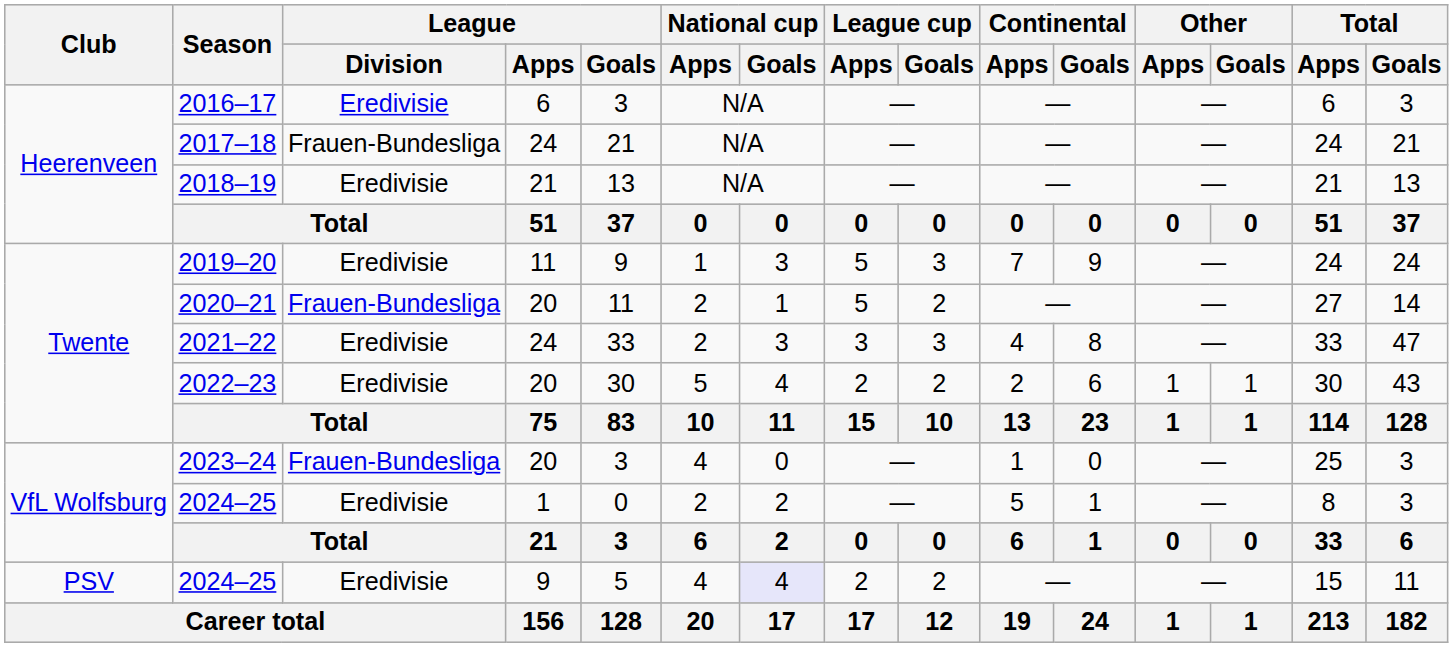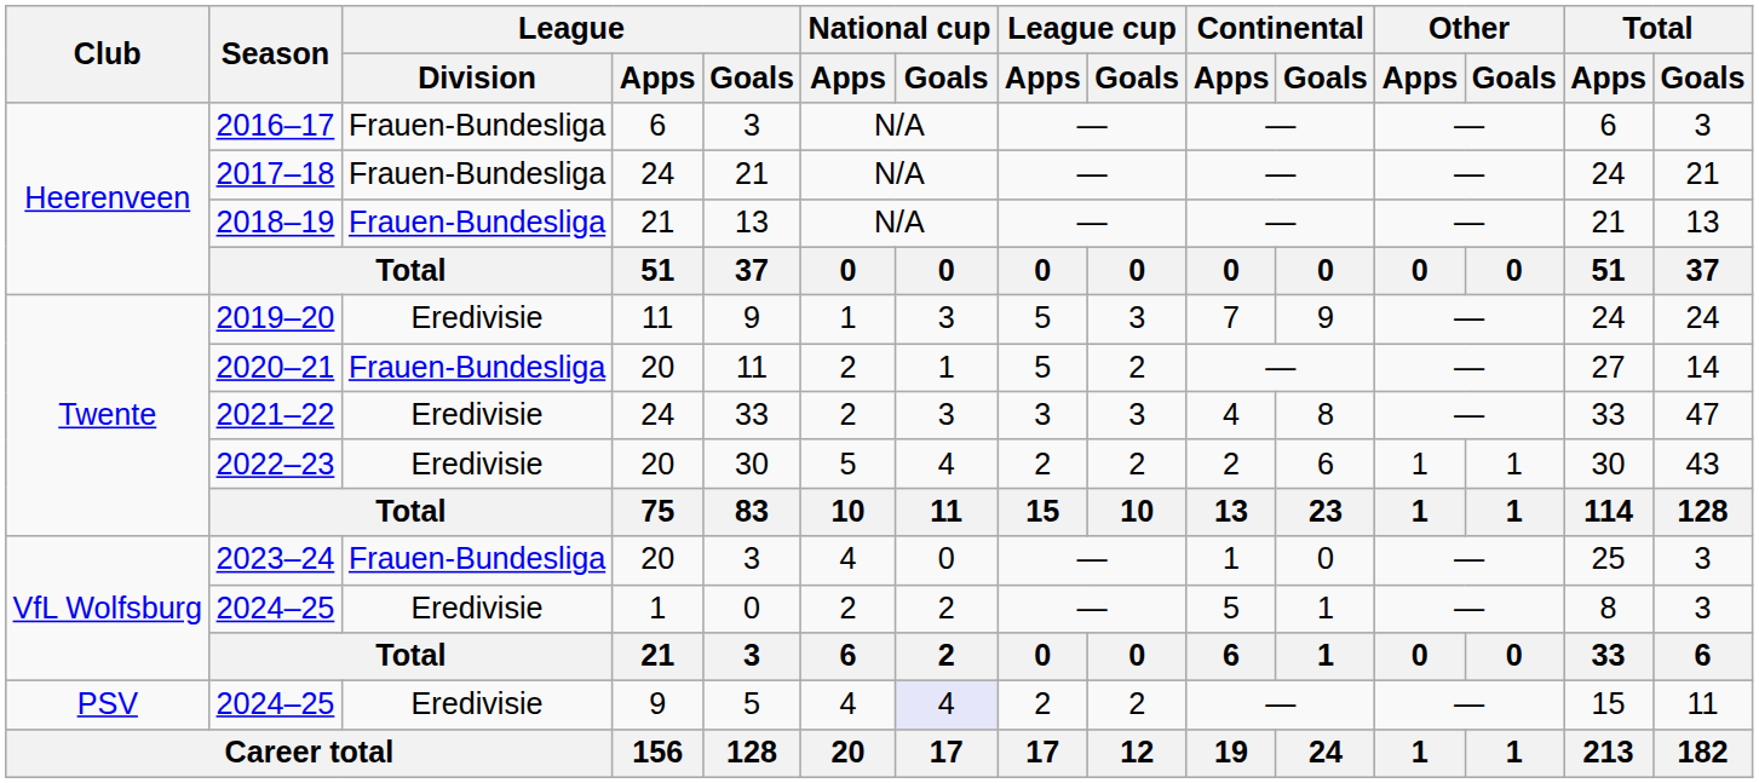2016–17 | League / Division: Eredivisie -> Frauen-Bundesliga
2018–19 | League / Division: Eredivisie -> Frauen-Bundesliga
